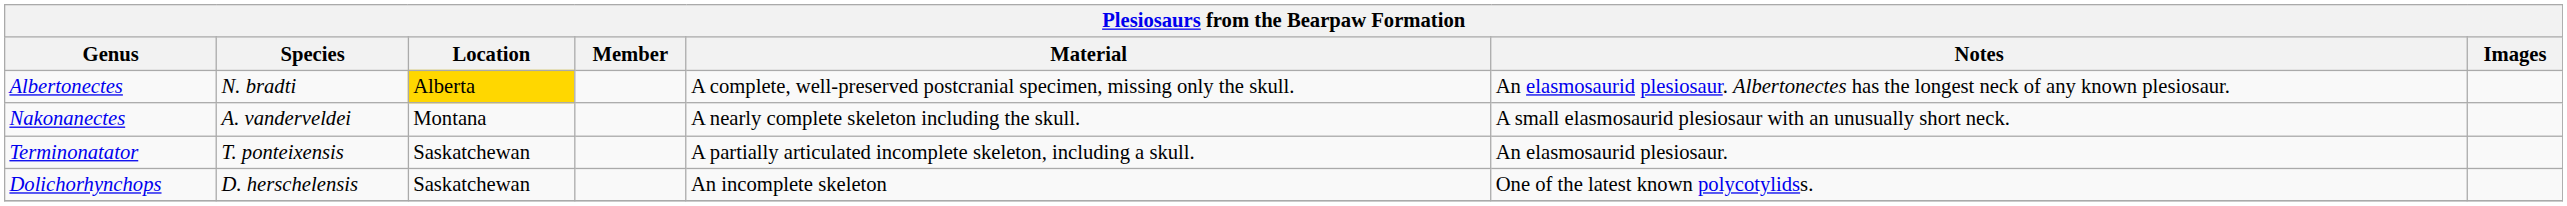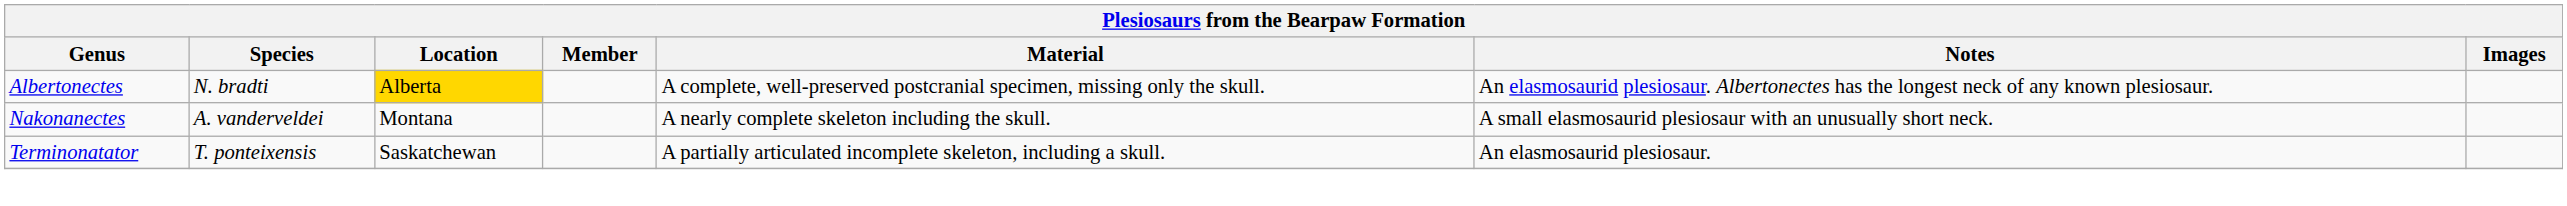- row: Dolichorhynchops | D. herschelensis | Saskatchewan | An incomplete skeleton | One of the latest known polycotylidss.
